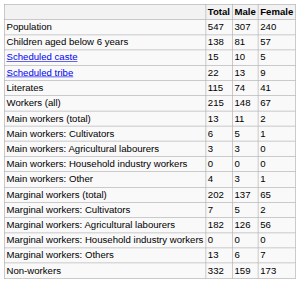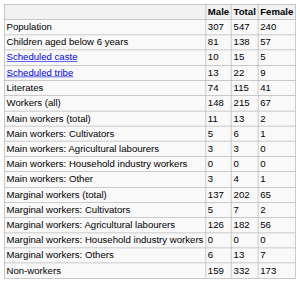columns swapped: Total <-> Male
